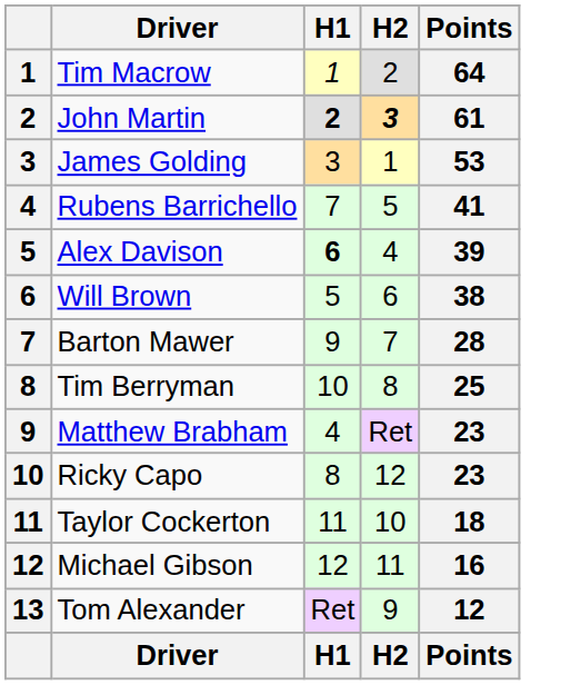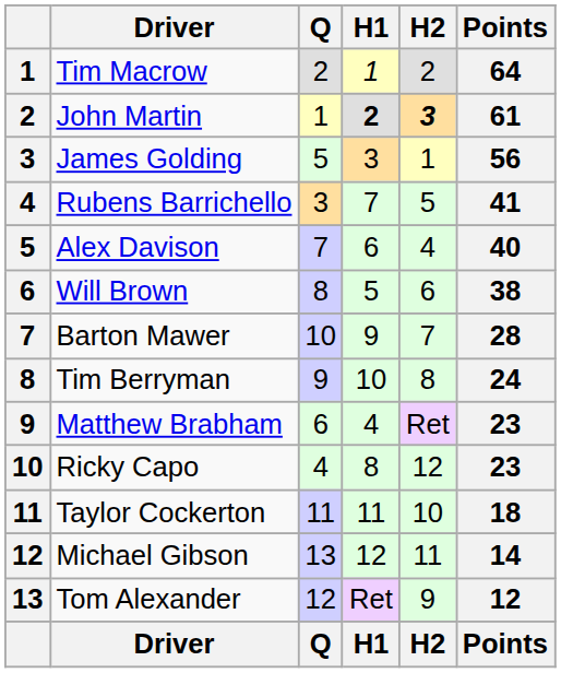+ column: Q | 2 | 1 | 5 | 3 | 7 | 8 | 10 | 9 | 6 | 4 | 11 | 13 | 12 | Q
James Golding | Points: 53 -> 56
Alex Davison | H1: bold -> normal
Alex Davison | Points: 39 -> 40
Tim Berryman | Points: 25 -> 24
Michael Gibson | Points: 16 -> 14
